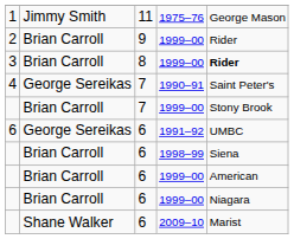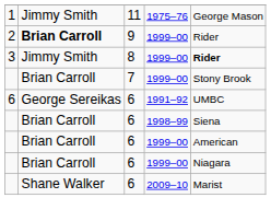2 | column 2: normal -> bold
3 | column 2: Brian Carroll -> Jimmy Smith
- row: 4 | George Sereikas | 7 | 1990–91 | Saint Peter's
